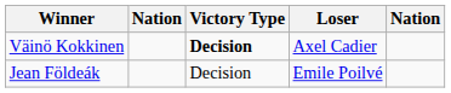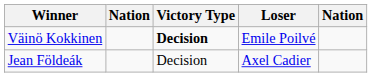Väinö Kokkinen | Loser: Axel Cadier -> Emile Poilvé
Jean Földeák | Loser: Emile Poilvé -> Axel Cadier
